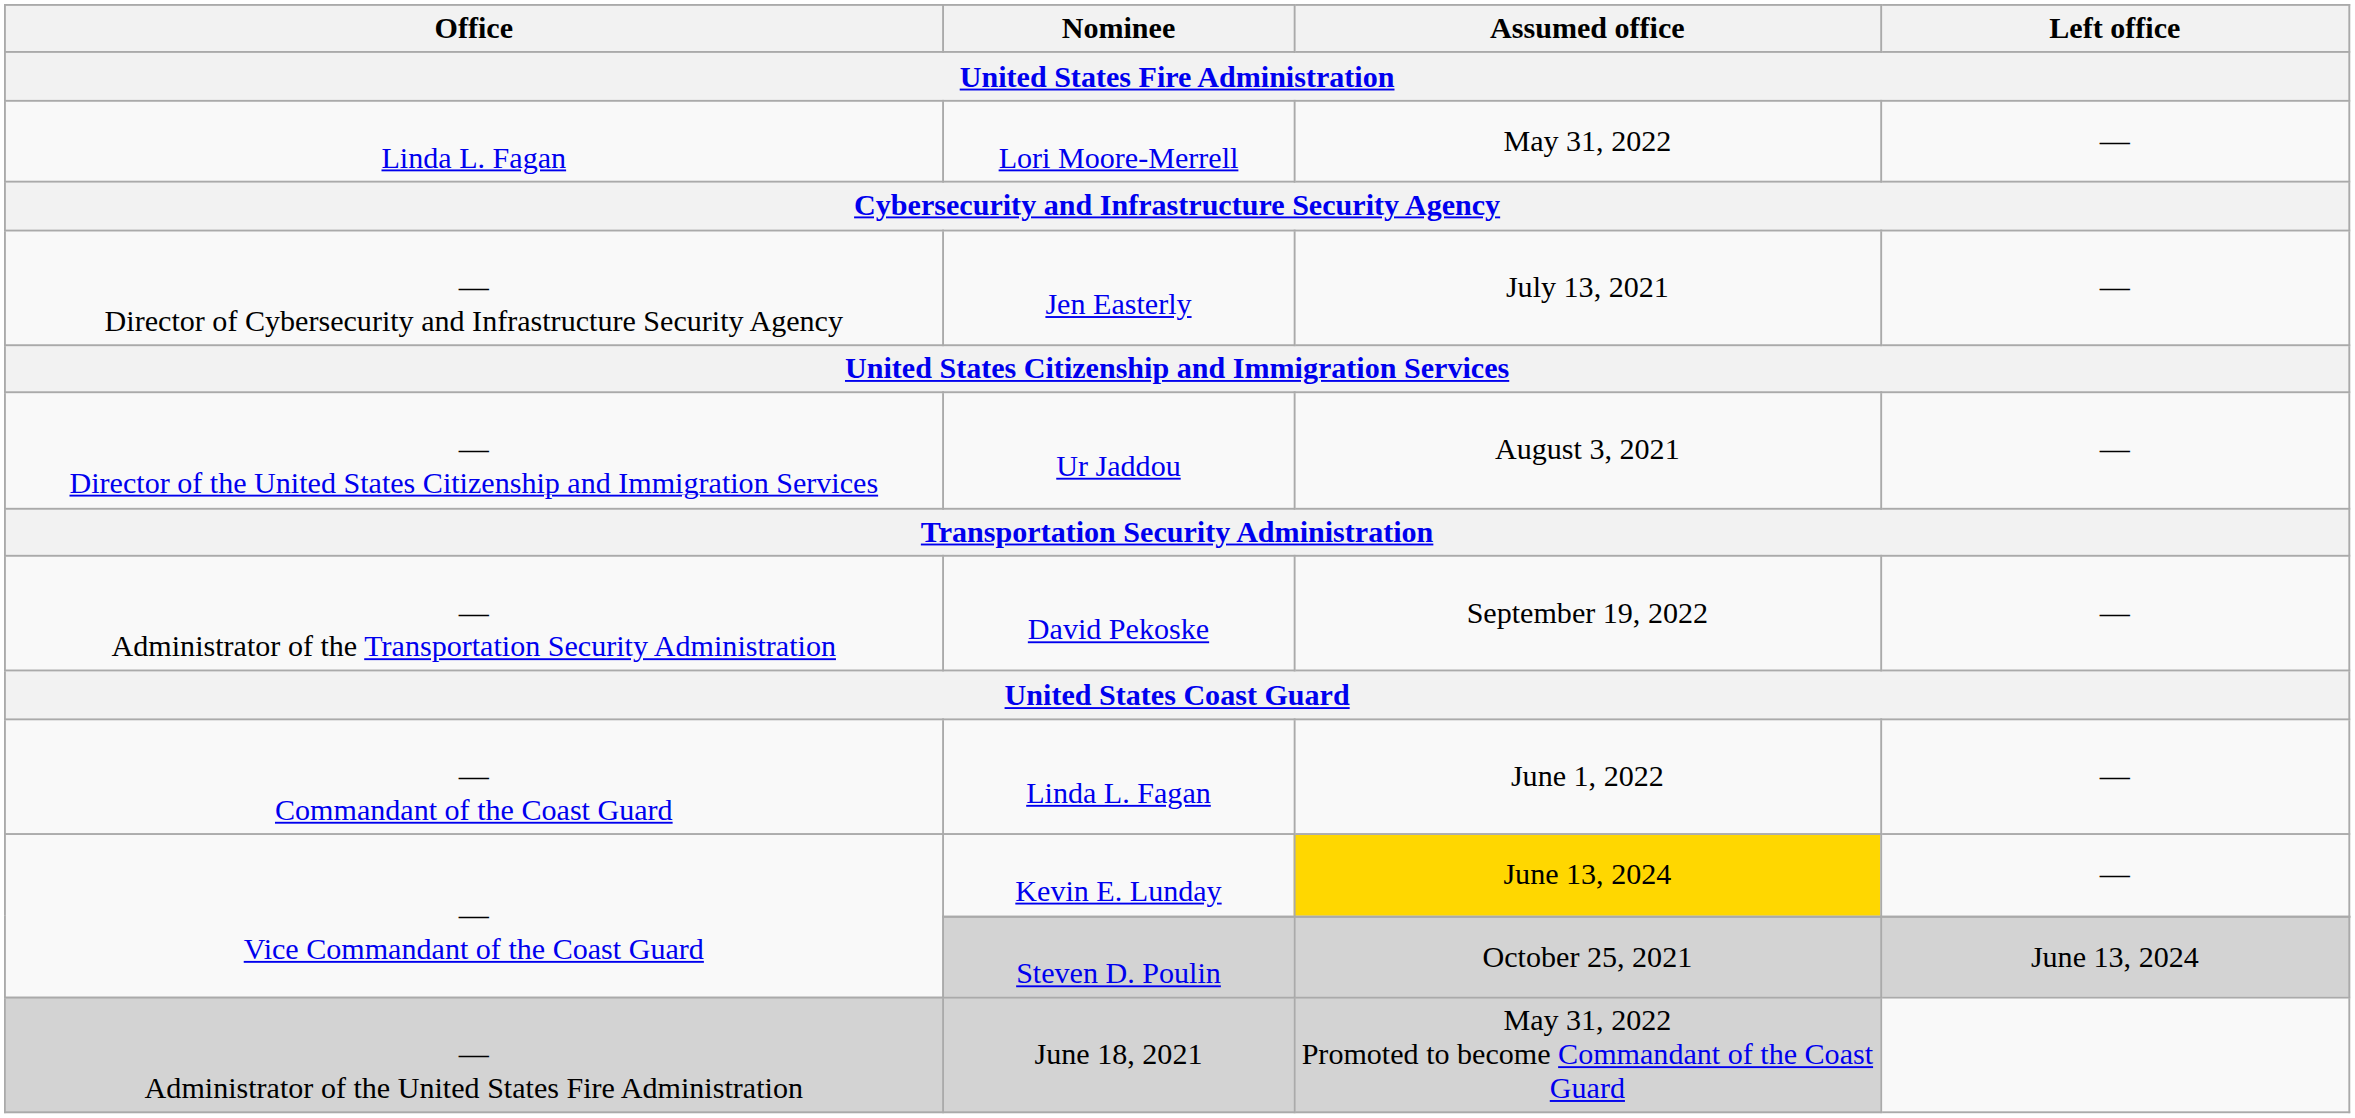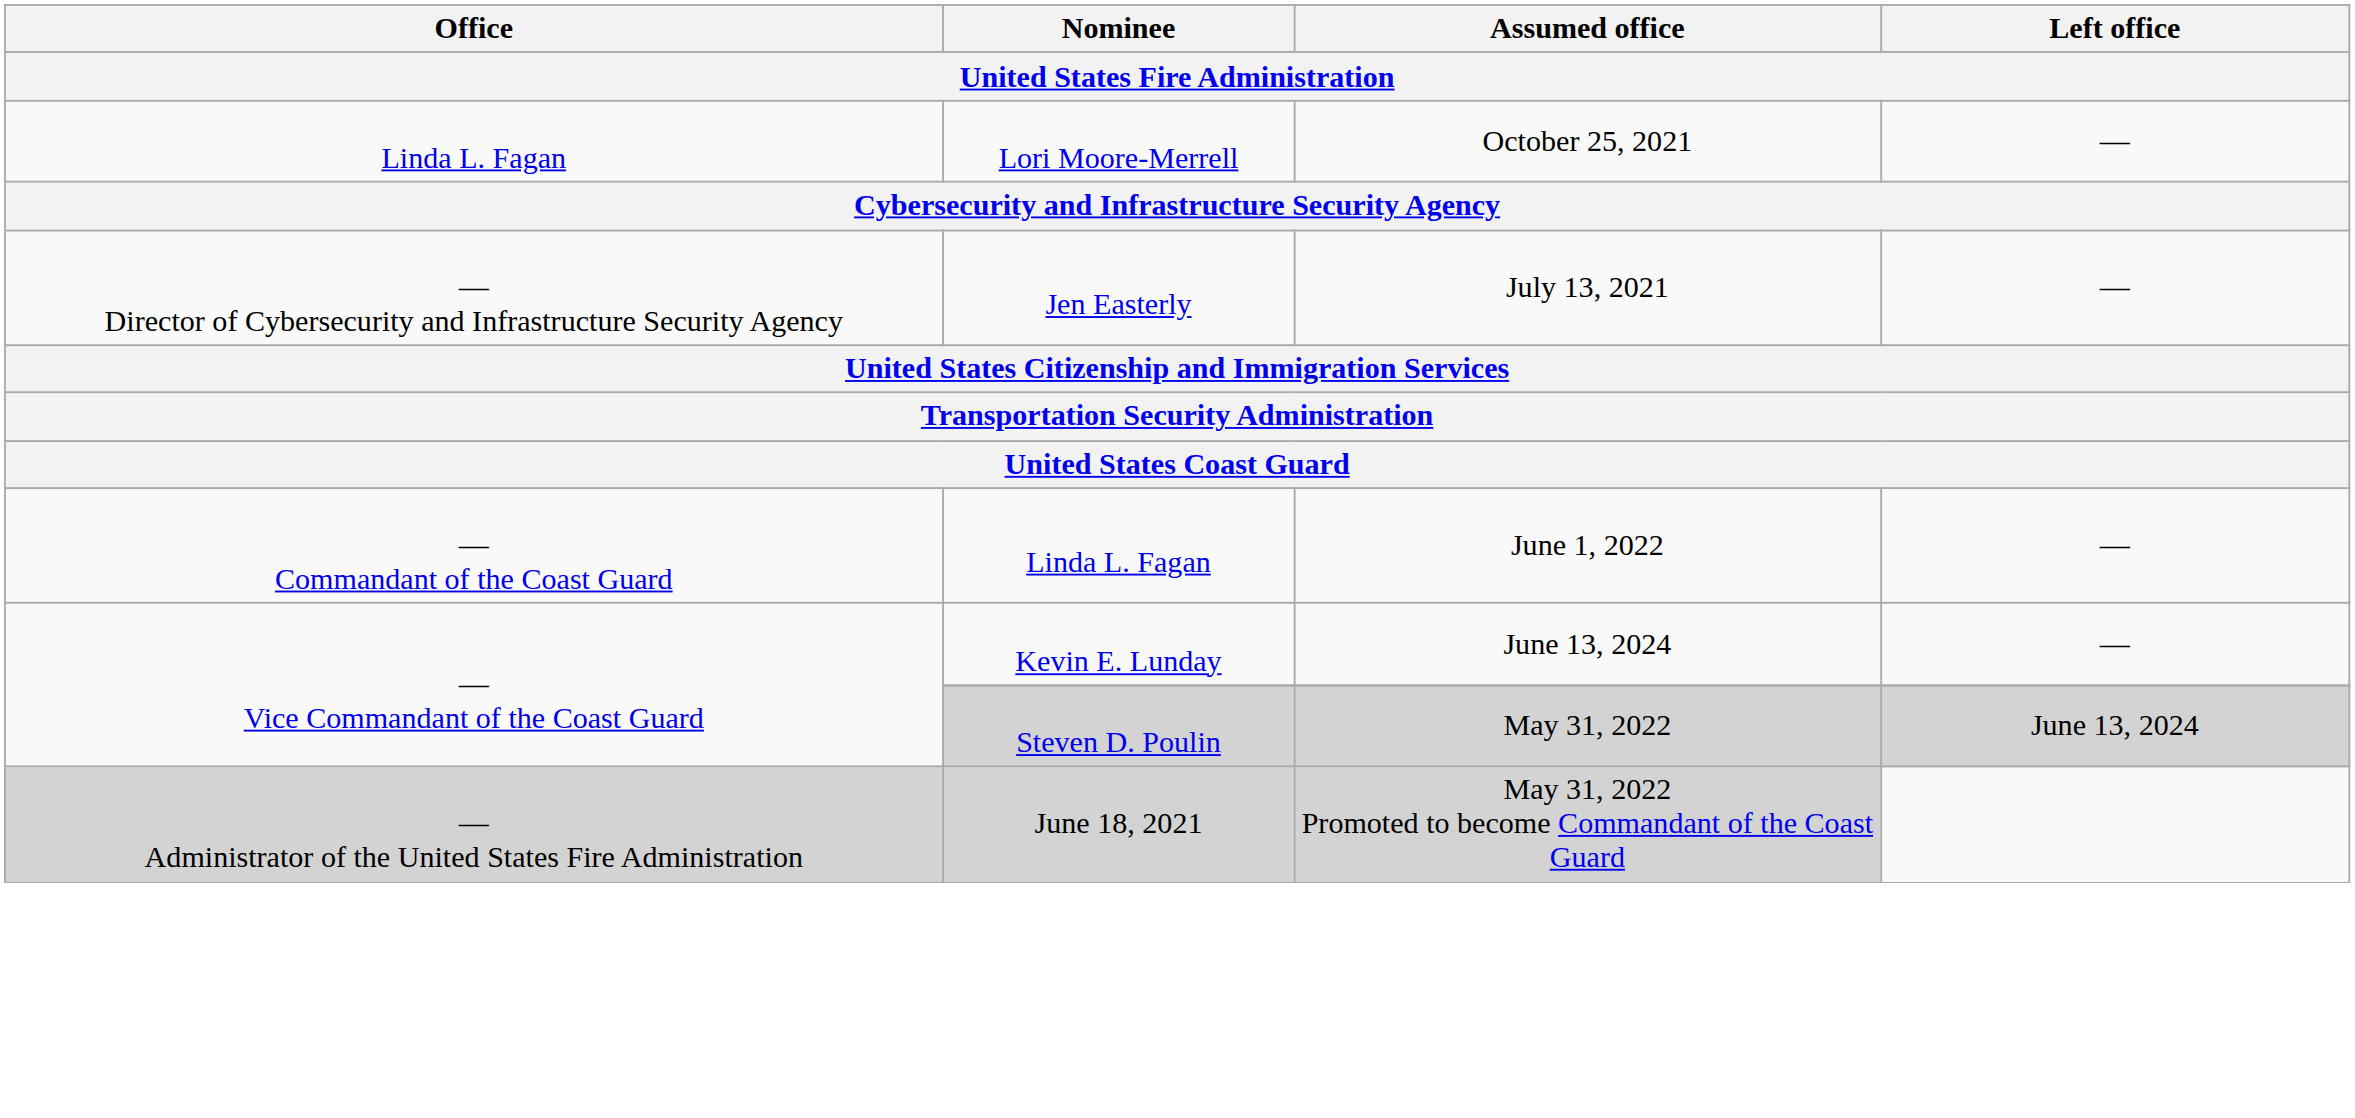Lori Moore-Merrell | Assumed office: May 31, 2022 -> October 25, 2021
- row: — Director of the United States Citizenship and Immigration Services | Ur Jaddou | August 3, 2021 | —
- row: — Administrator of the Transportation Security Administration | David Pekoske | September 19, 2022 | —
Kevin E. Lunday | Assumed office: gold background -> no background
Steven D. Poulin | Assumed office: October 25, 2021 -> May 31, 2022
